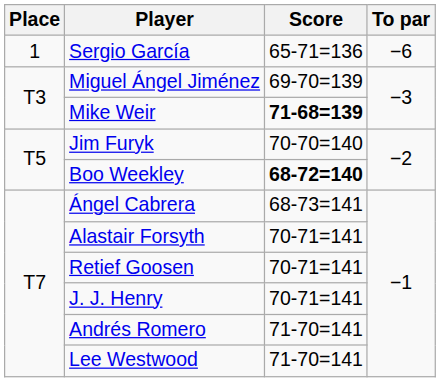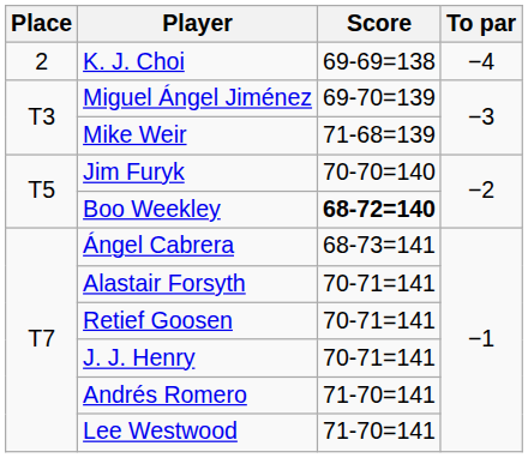- row: 1 | Sergio García | 65-71=136 | −6
+ row: 2 | K. J. Choi | 69-69=138 | −4
Mike Weir | Score: bold -> normal
